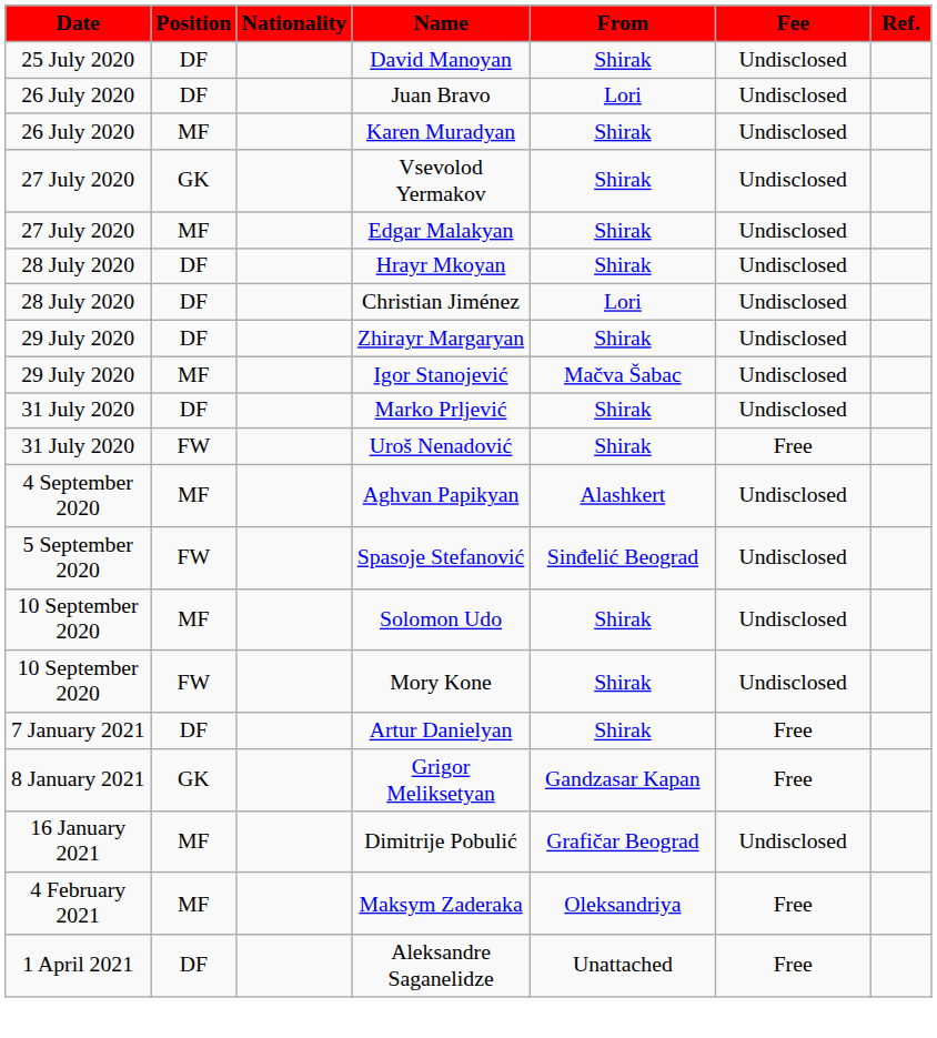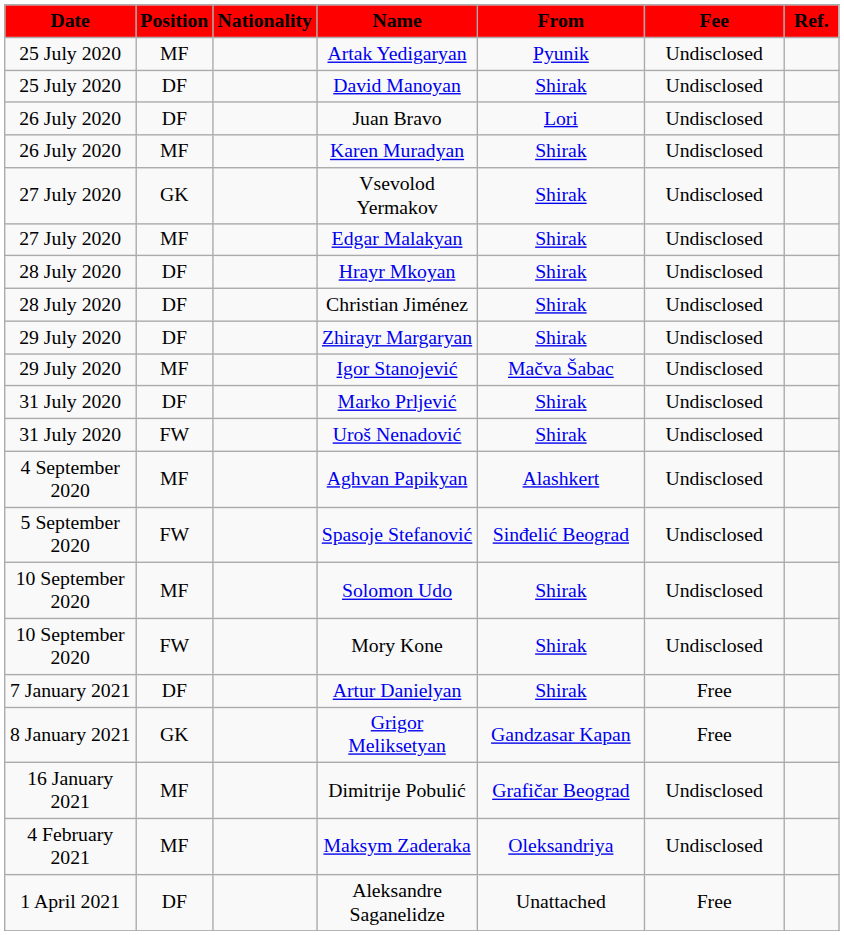+ row: 25 July 2020 | MF | Artak Yedigaryan | Pyunik | Undisclosed
Christian Jiménez | From: Lori -> Shirak
Uroš Nenadović | Fee: Free -> Undisclosed
Maksym Zaderaka | Fee: Free -> Undisclosed
